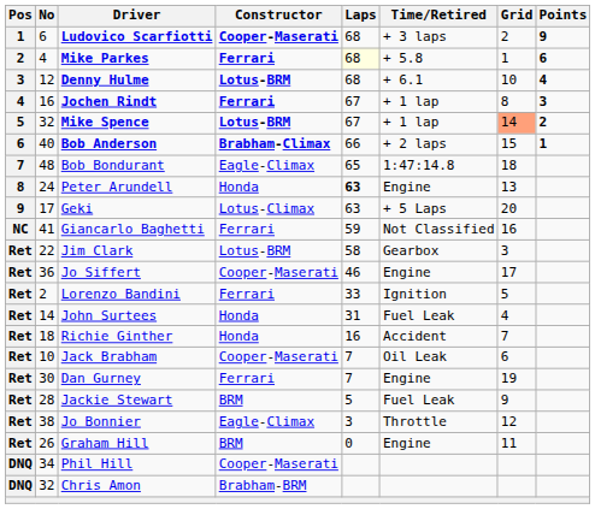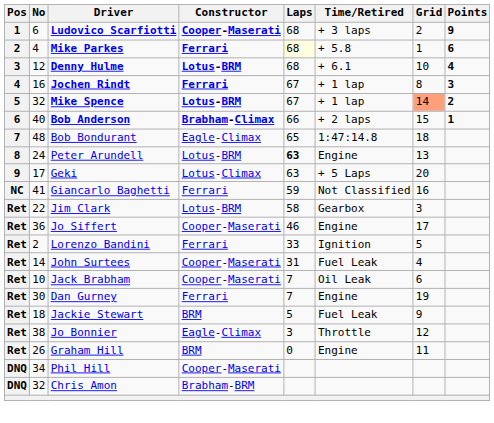Peter Arundell | Constructor: Honda -> Lotus-BRM
John Surtees | Constructor: Honda -> Cooper-Maserati
- row: Ret | 18 | Richie Ginther | Honda | 16 | Accident | 7
Jackie Stewart | No: 28 -> 18
